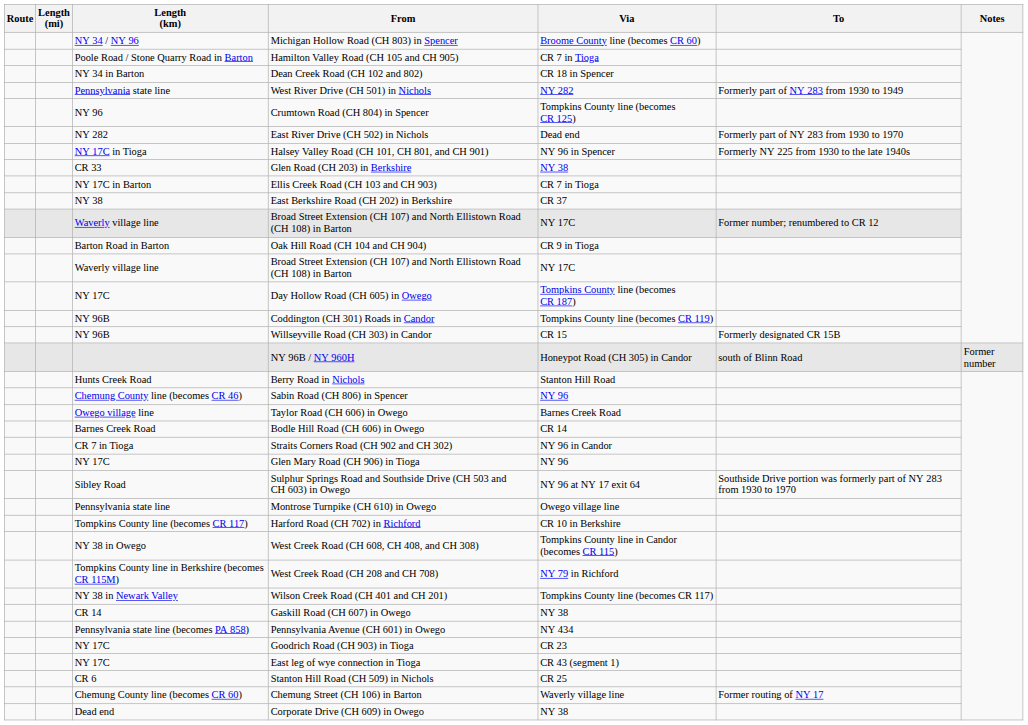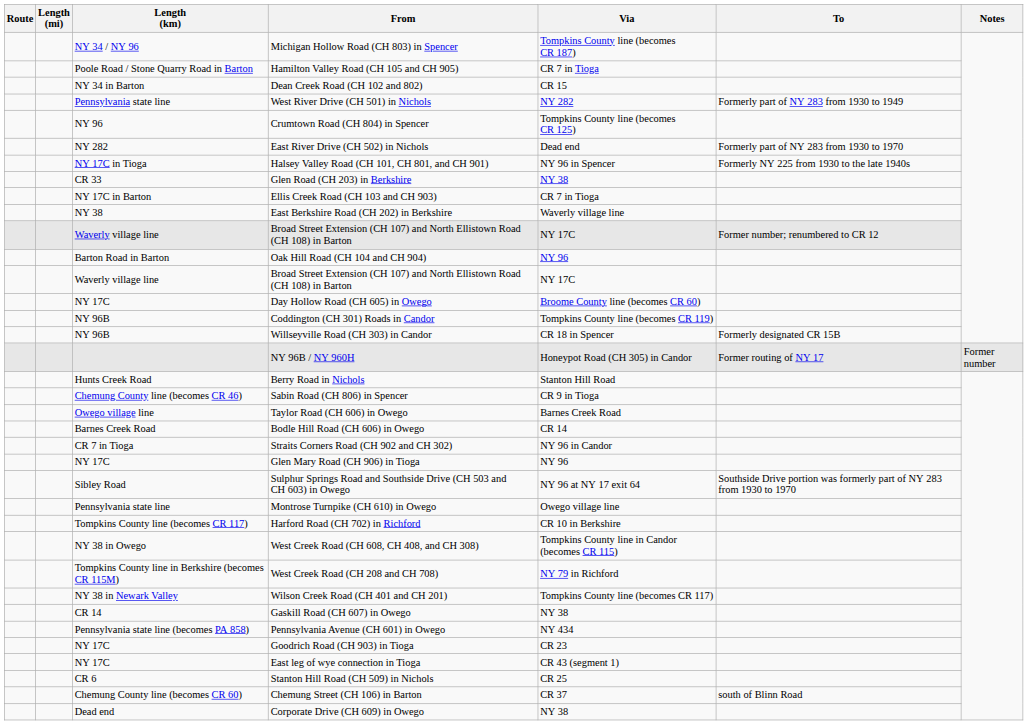Michigan Hollow Road (CH 803) in Spencer | Via: Broome County line (becomes CR 60) -> Tompkins County line (becomes CR 187)
Dean Creek Road (CH 102 and 802) | Via: CR 18 in Spencer -> CR 15
East Berkshire Road (CH 202) in Berkshire | Via: CR 37 -> Waverly village line
Oak Hill Road (CH 104 and CH 904) | Via: CR 9 in Tioga -> NY 96
Day Hollow Road (CH 605) in Owego | Via: Tompkins County line (becomes CR 187) -> Broome County line (becomes CR 60)
Willseyville Road (CH 303) in Candor | Via: CR 15 -> CR 18 in Spencer
NY 96B / NY 960H | To: south of Blinn Road -> Former routing of NY 17
Sabin Road (CH 806) in Spencer | Via: NY 96 -> CR 9 in Tioga
Chemung Street (CH 106) in Barton | Via: Waverly village line -> CR 37
Chemung Street (CH 106) in Barton | To: Former routing of NY 17 -> south of Blinn Road
